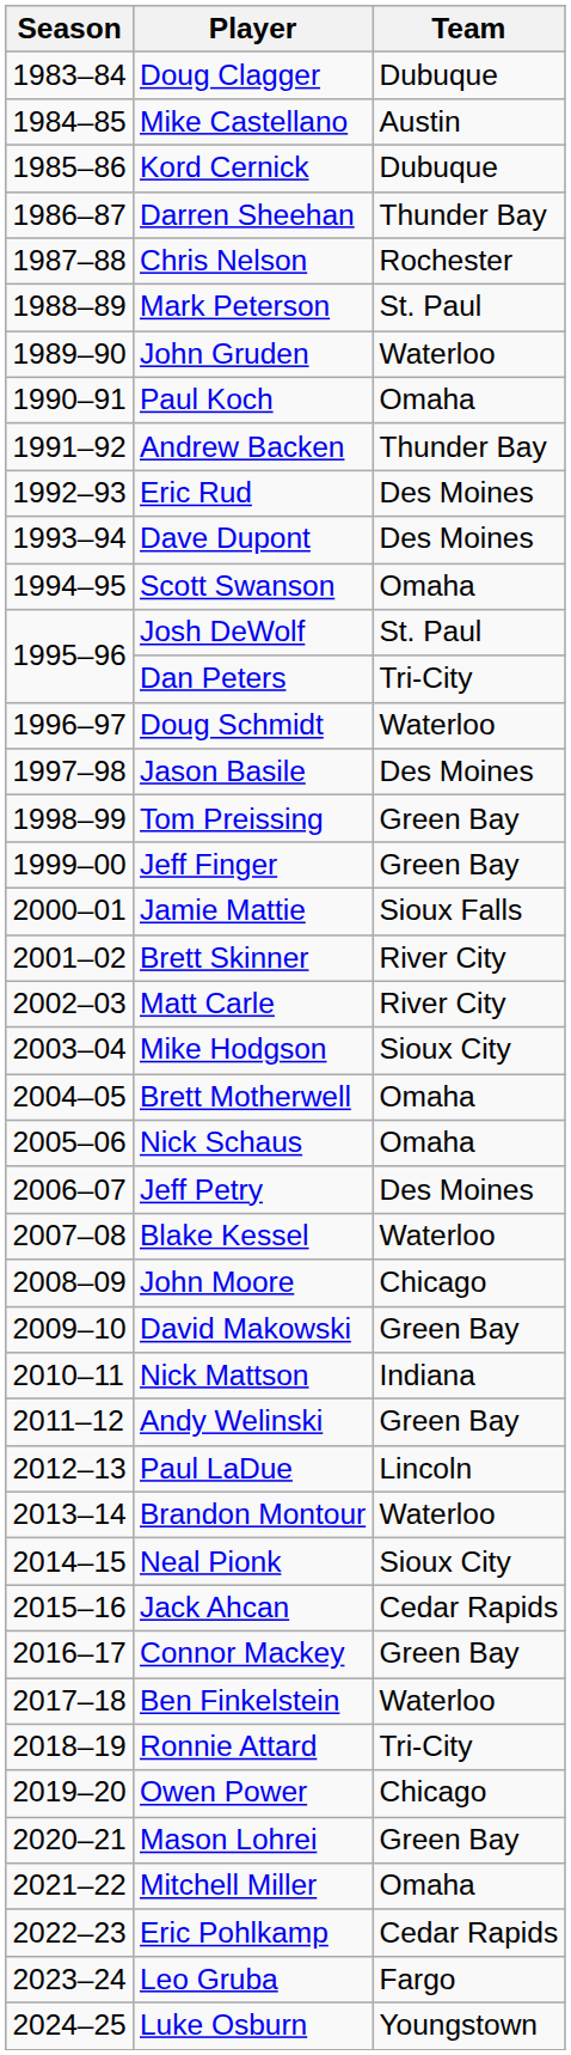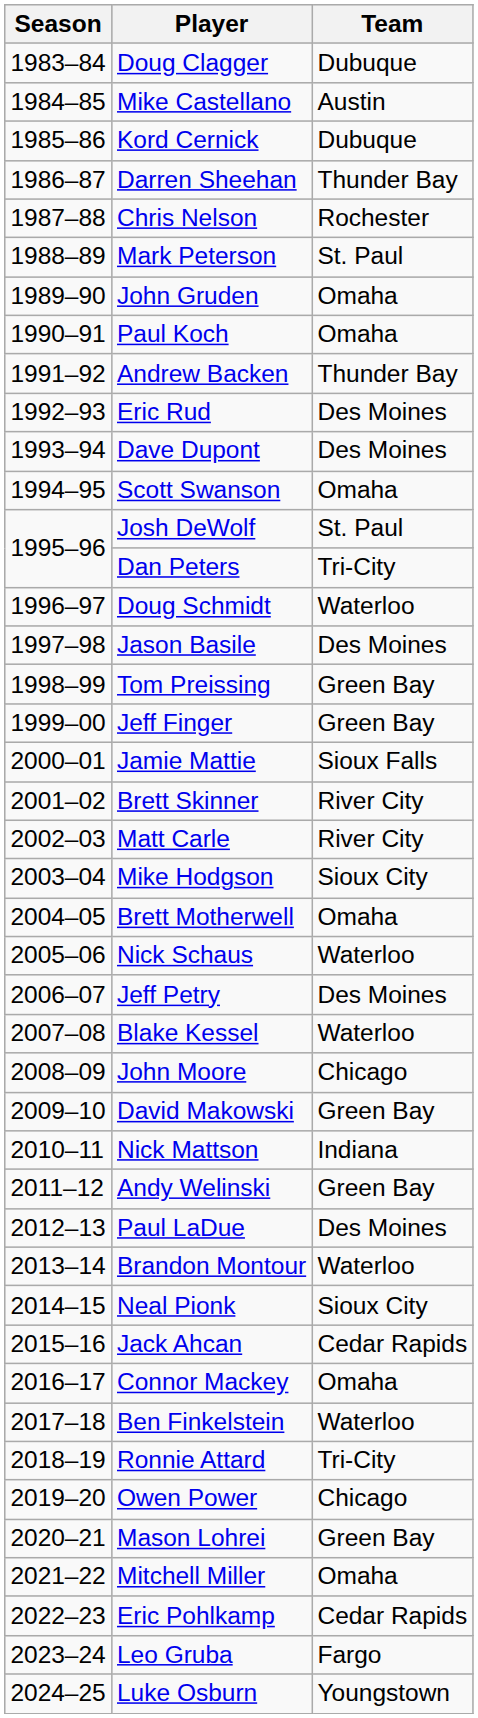John Gruden | Team: Waterloo -> Omaha
Nick Schaus | Team: Omaha -> Waterloo
Paul LaDue | Team: Lincoln -> Des Moines
Connor Mackey | Team: Green Bay -> Omaha
